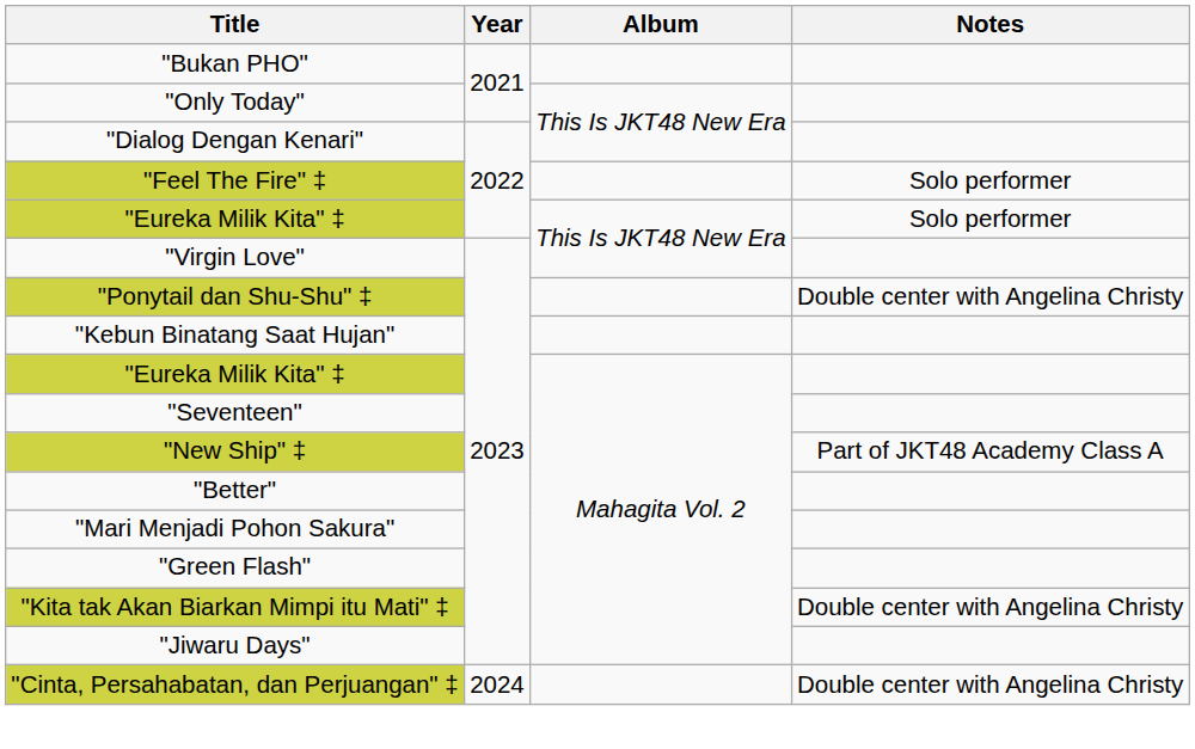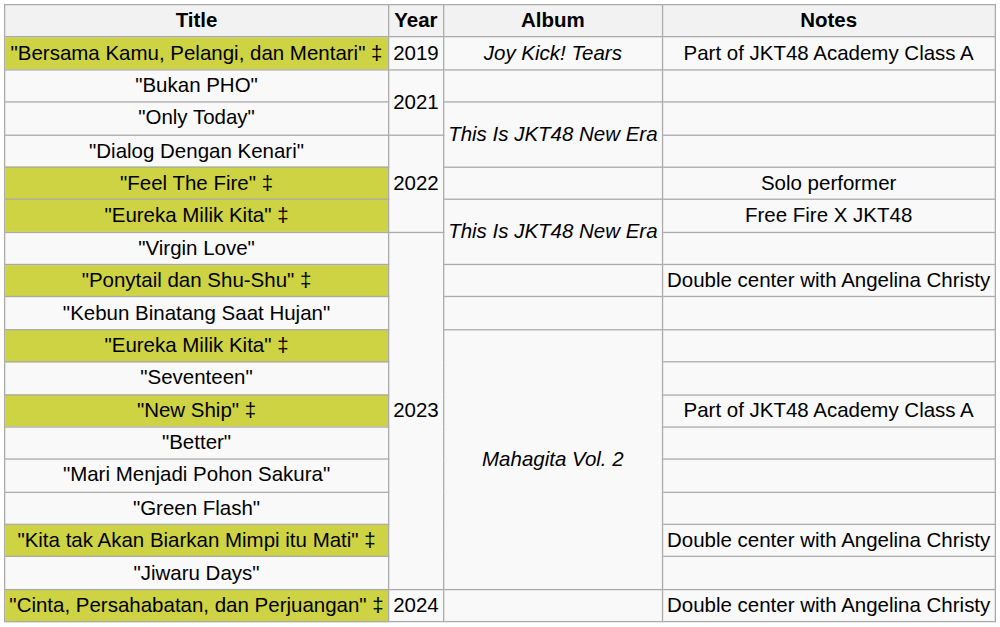+ row: "Bersama Kamu, Pelangi, dan Mentari" ‡ | 2019 | Joy Kick! Tears | Part of JKT48 Academy Class A
"Eureka Milik Kita" ‡ / 2022 | Notes: Solo performer -> Free Fire X JKT48
